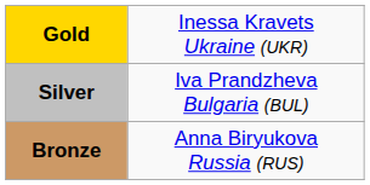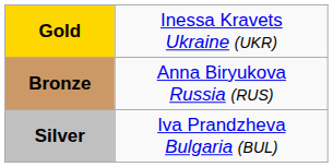rows swapped: Silver <-> Bronze
